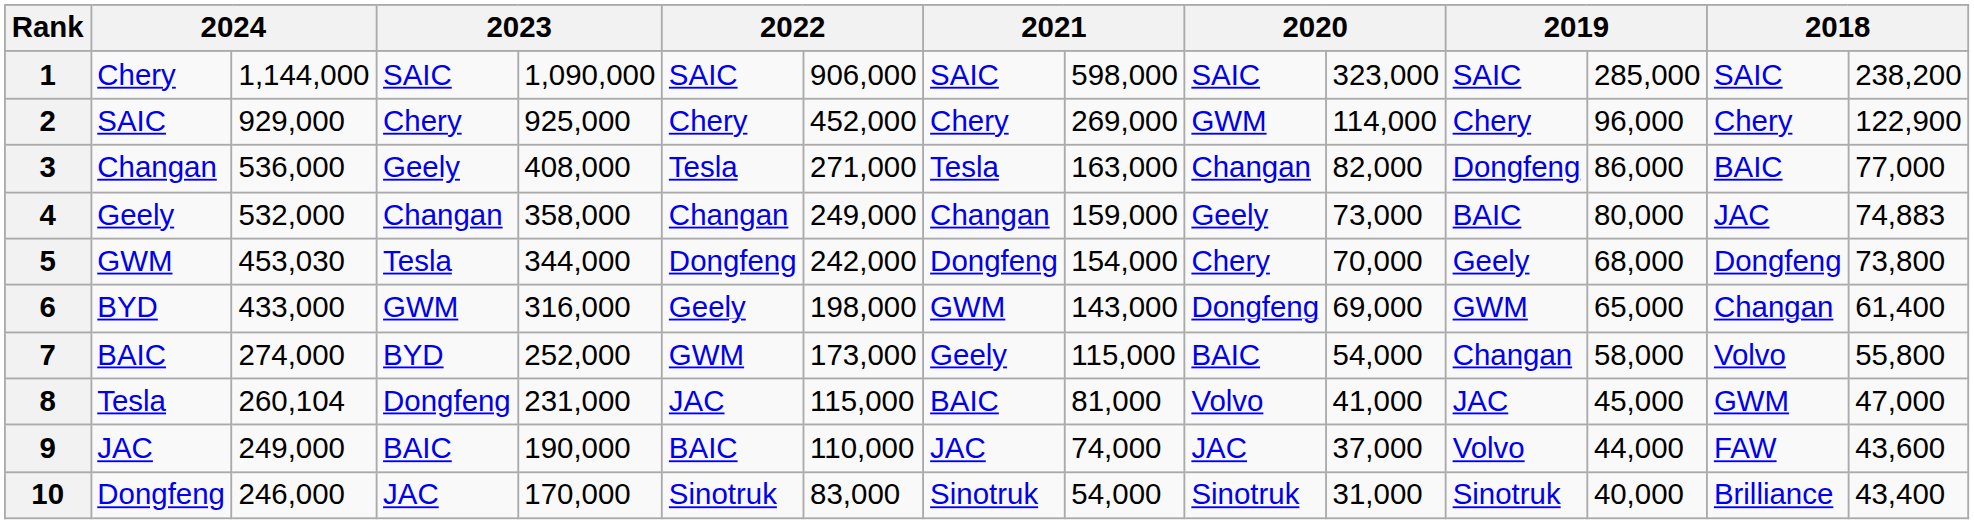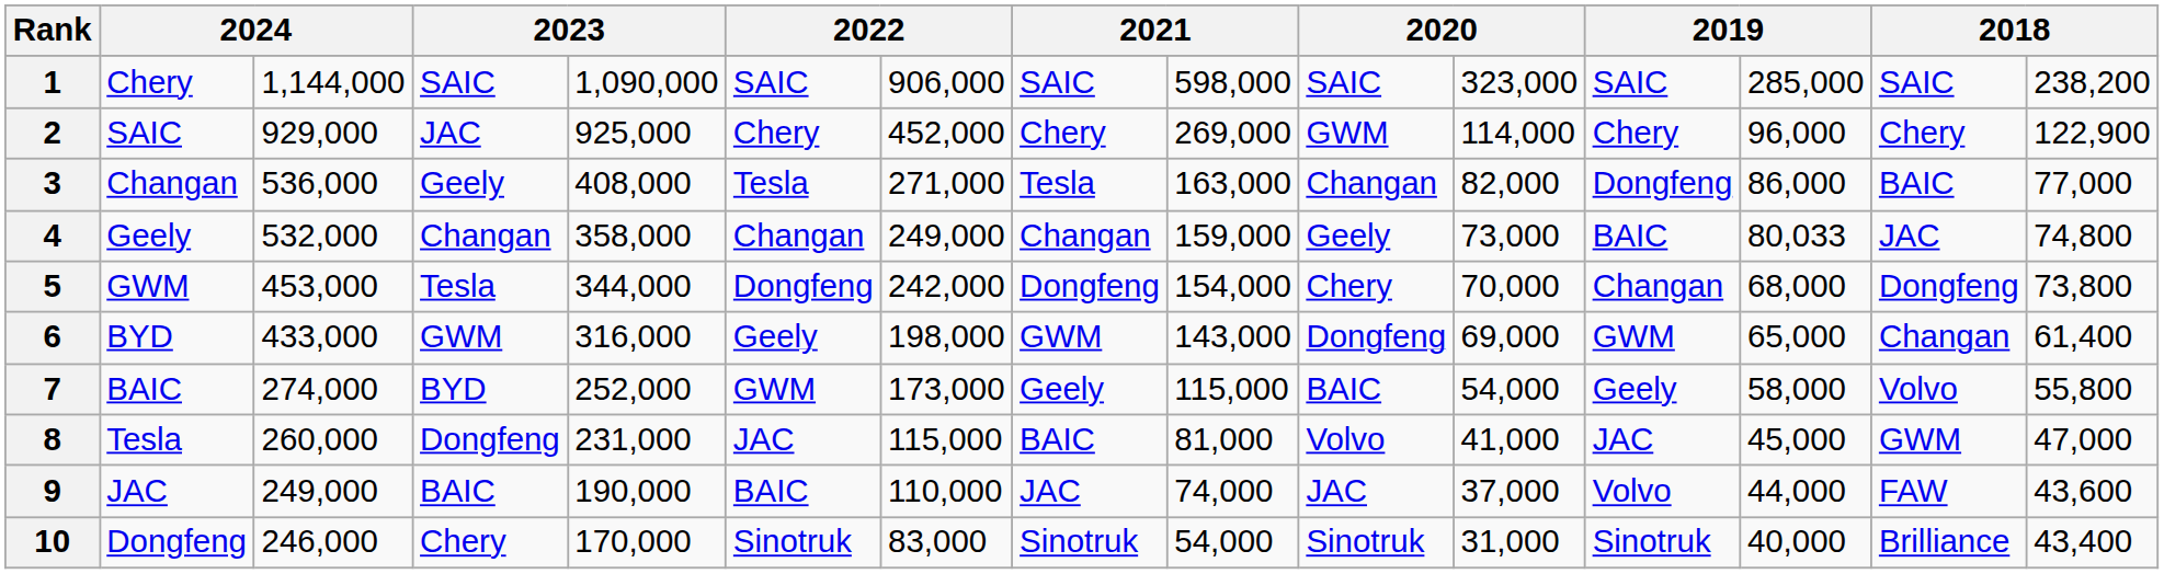2 | column 4: Chery -> JAC
4 | column 13: 80,000 -> 80,033
4 | column 15: 74,883 -> 74,800
5 | column 3: 453,030 -> 453,000
5 | column 12: Geely -> Changan
7 | column 12: Changan -> Geely
8 | column 3: 260,104 -> 260,000
10 | column 4: JAC -> Chery
